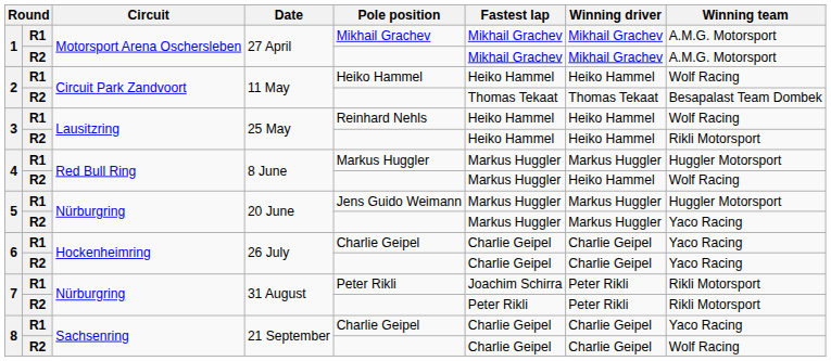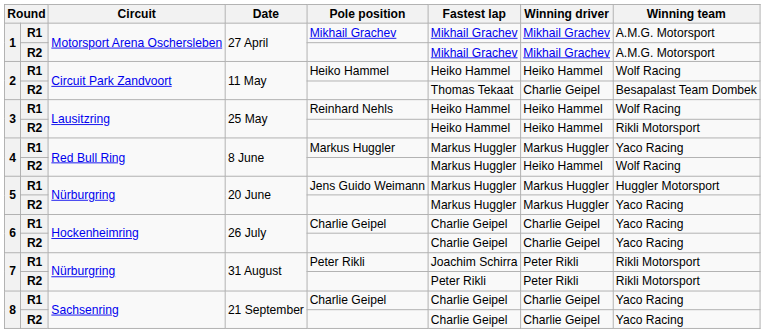2 / R2 | Winning driver: Thomas Tekaat -> Charlie Geipel
4 / R1 | Winning team: Huggler Motorsport -> Yaco Racing
8 / R2 | Winning team: Wolf Racing -> Yaco Racing
